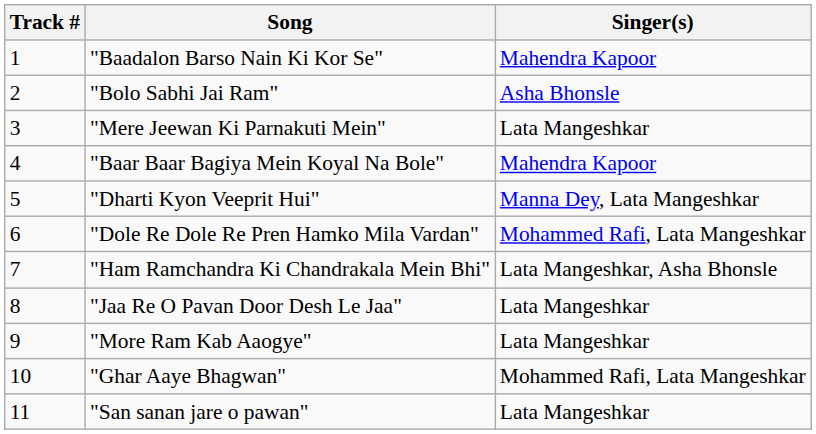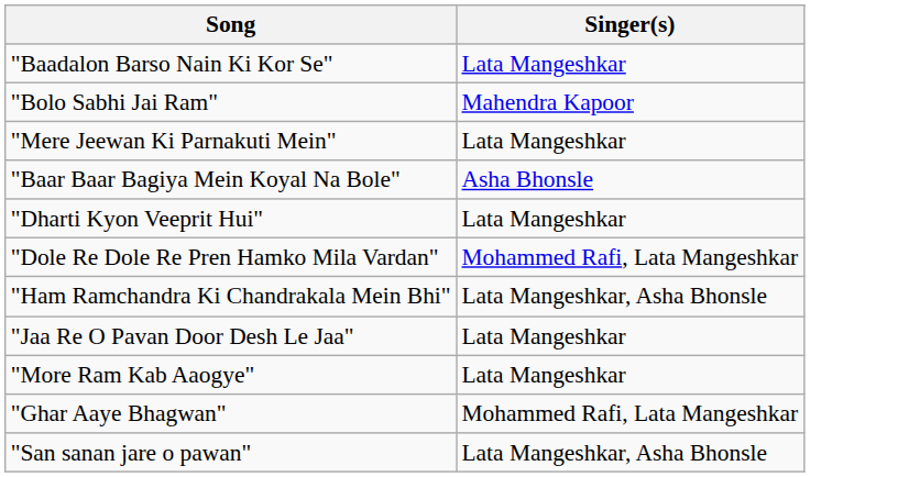- column: Track # | 1 | 2 | 3 | 4 | 5 | 6 | 7 | 8 | 9 | 10 | 11
"Baadalon Barso Nain Ki Kor Se" | Singer(s): Mahendra Kapoor -> Lata Mangeshkar
"Bolo Sabhi Jai Ram" | Singer(s): Asha Bhonsle -> Mahendra Kapoor
"Baar Baar Bagiya Mein Koyal Na Bole" | Singer(s): Mahendra Kapoor -> Asha Bhonsle
"Dharti Kyon Veeprit Hui" | Singer(s): Manna Dey, Lata Mangeshkar -> Lata Mangeshkar
"San sanan jare o pawan" | Singer(s): Lata Mangeshkar -> Lata Mangeshkar, Asha Bhonsle
